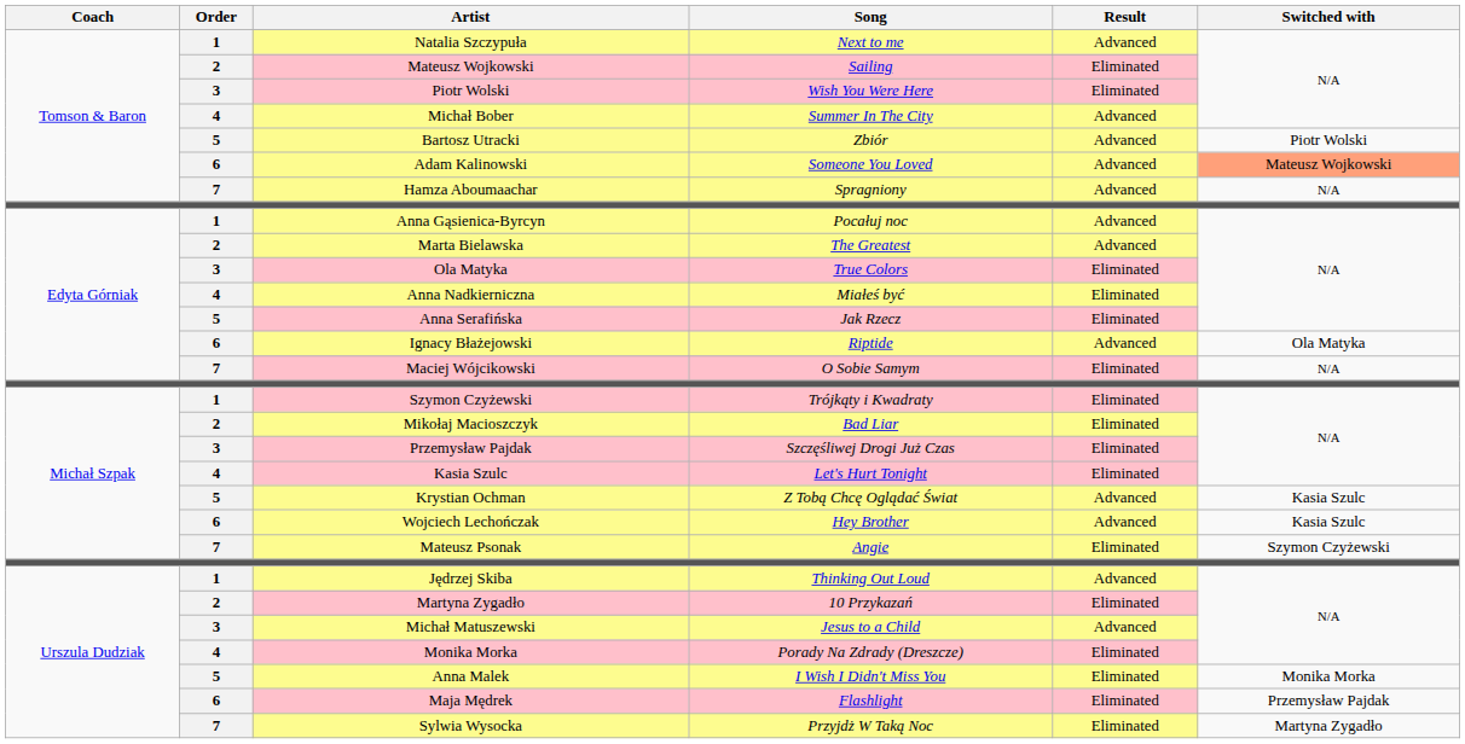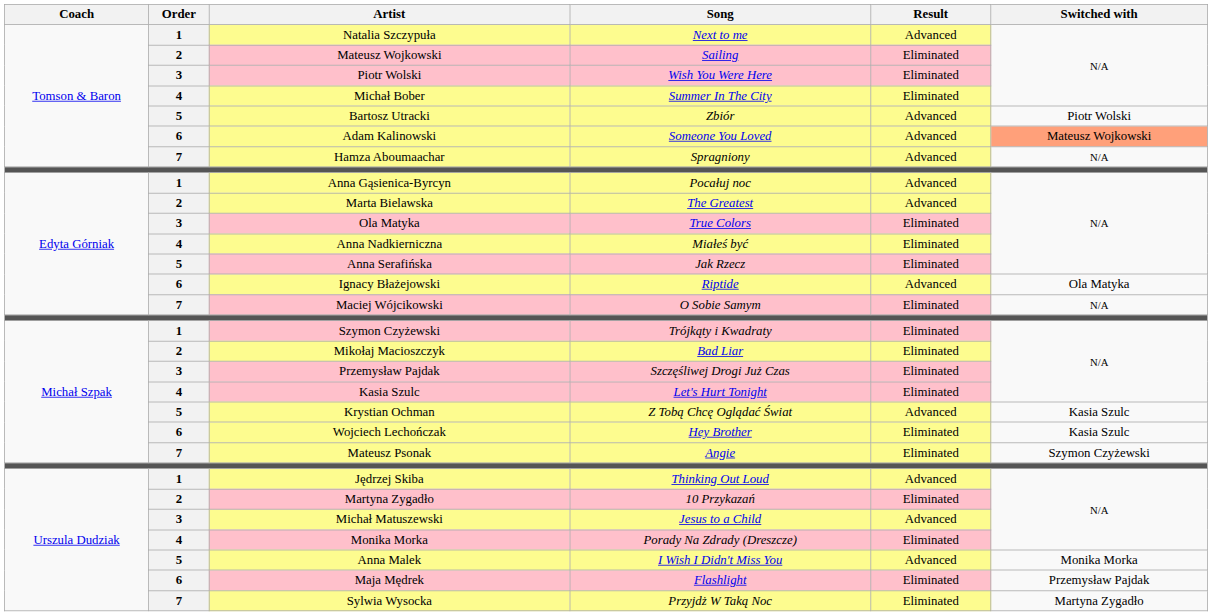Michał Bober | Result: Advanced -> Eliminated
Wojciech Lechończak | Result: Advanced -> Eliminated
Anna Malek | Result: Eliminated -> Advanced
